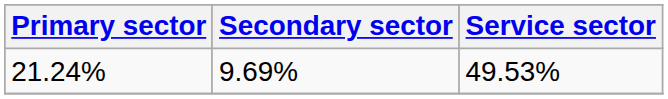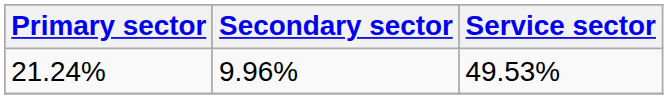21.24% | Secondary sector: 9.69% -> 9.96%
